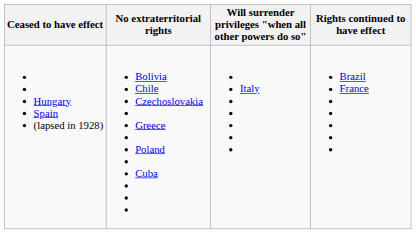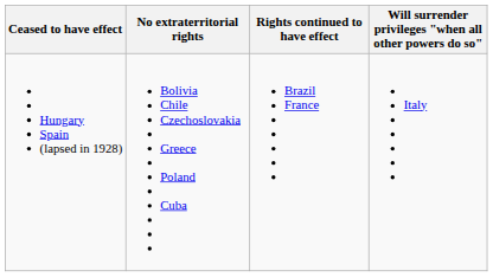columns swapped: Will surrender privileges "when all other powers do so" <-> Rights continued to have effect
